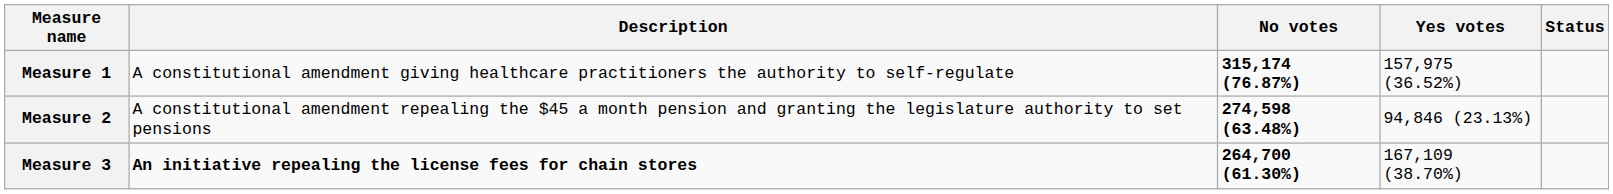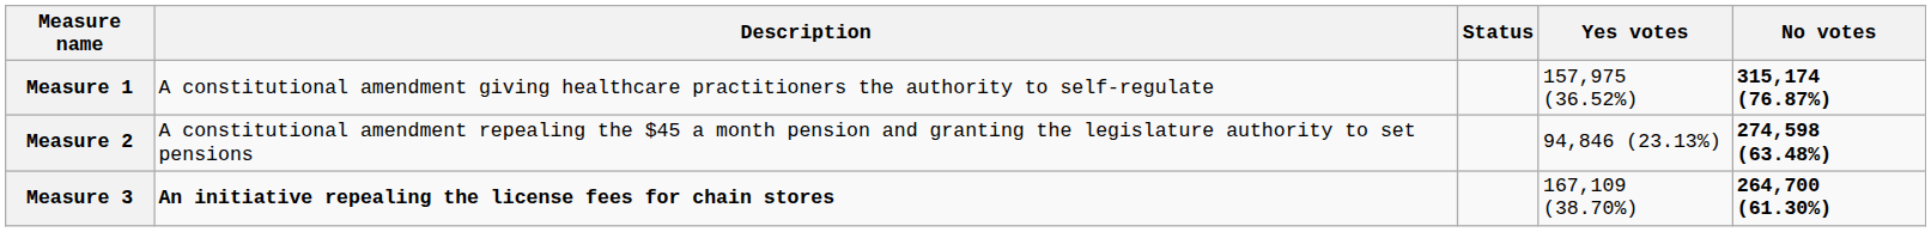columns swapped: Status <-> No votes
